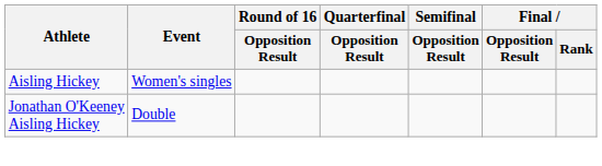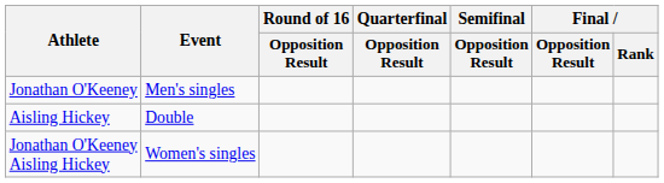+ row: Jonathan O'Keeney | Men's singles
Aisling Hickey | Event: Women's singles -> Double
Jonathan O'Keeney Aisling Hickey | Event: Double -> Women's singles
